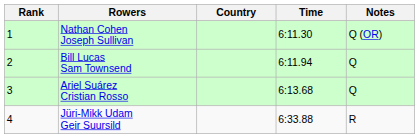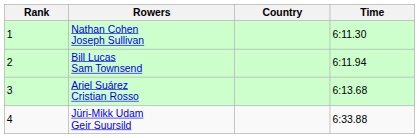- column: Notes | Q (OR) | Q | Q | R
